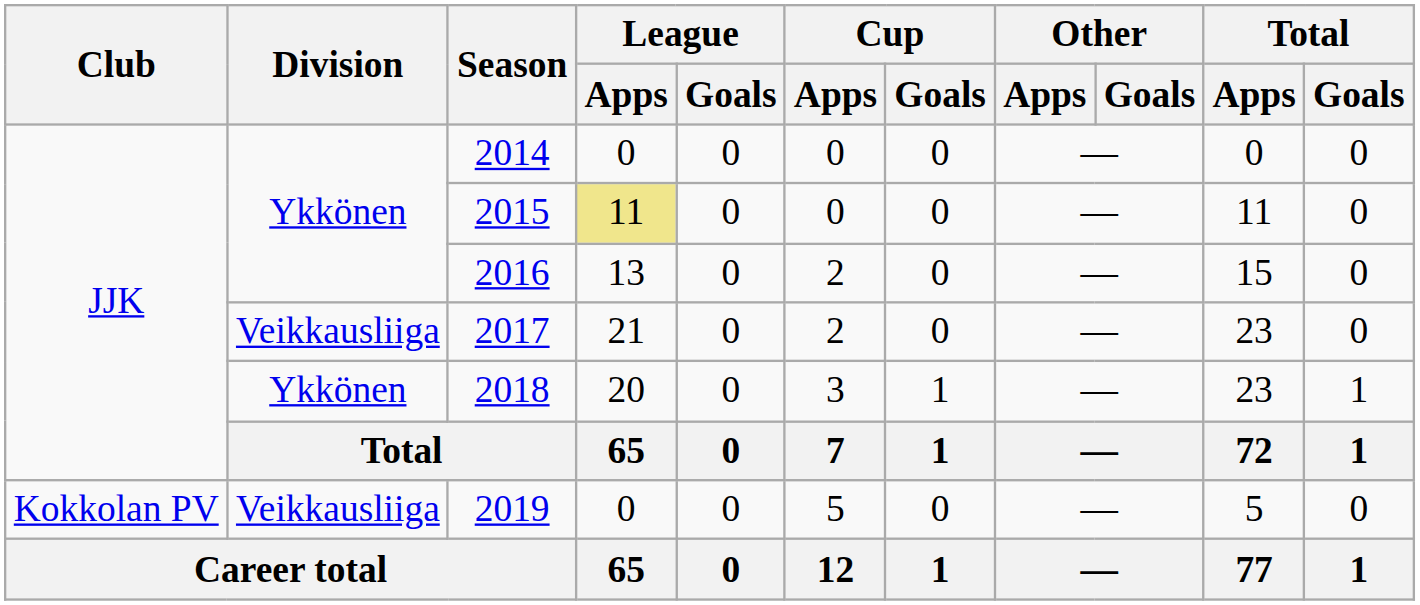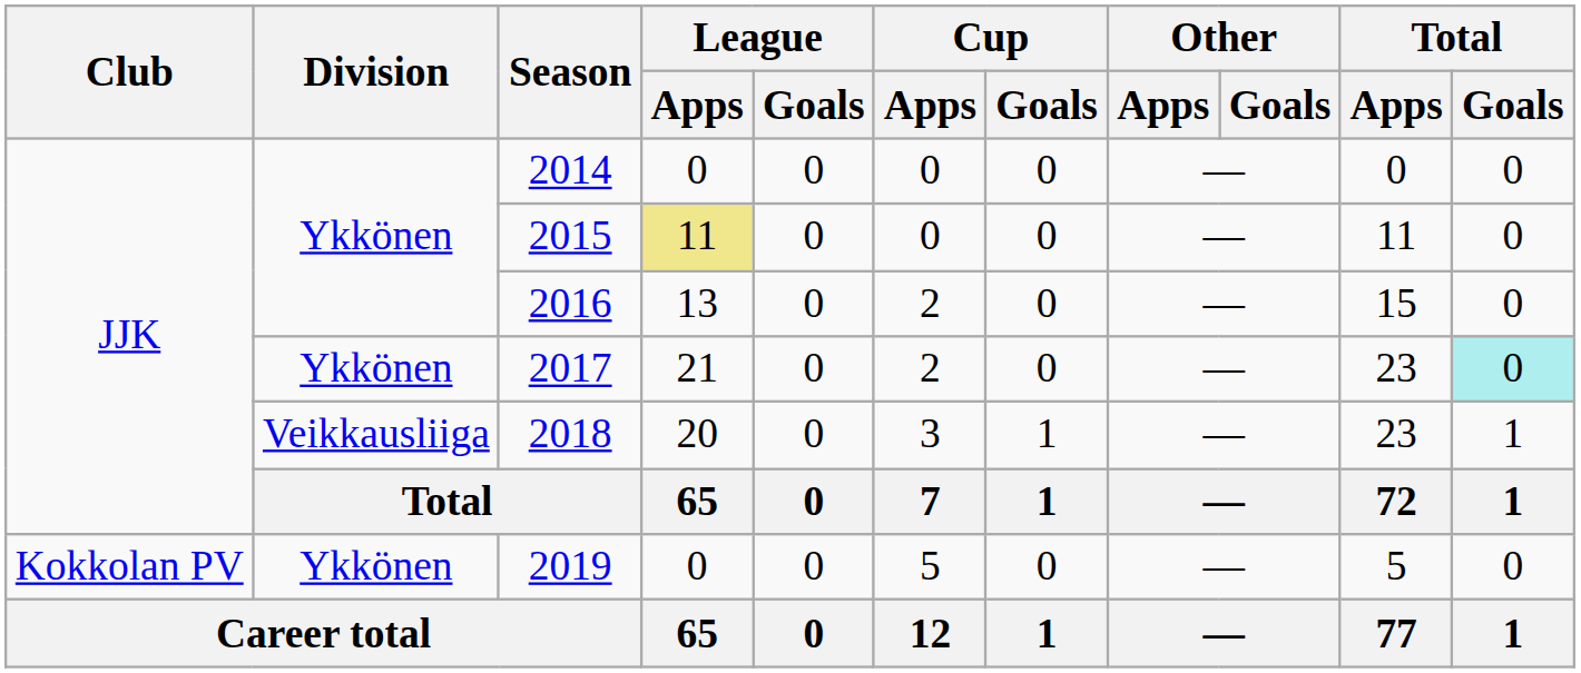2017 | Division: Veikkausliiga -> Ykkönen
2017 | Total / Goals: no background -> paleturquoise background
2018 | Division: Ykkönen -> Veikkausliiga
2019 | Division: Veikkausliiga -> Ykkönen
